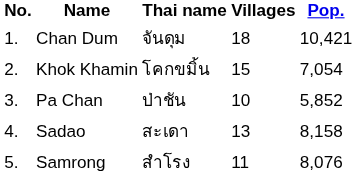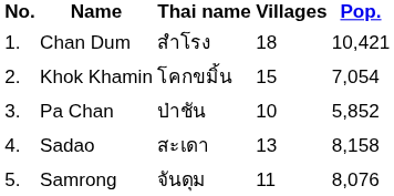Chan Dum | Thai name: จันดุม -> สำโรง
Samrong | Thai name: สำโรง -> จันดุม
